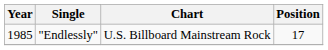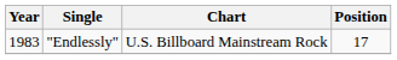"Endlessly" | Year: 1985 -> 1983
